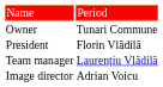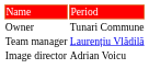- row: President | Florin Vlădilă
